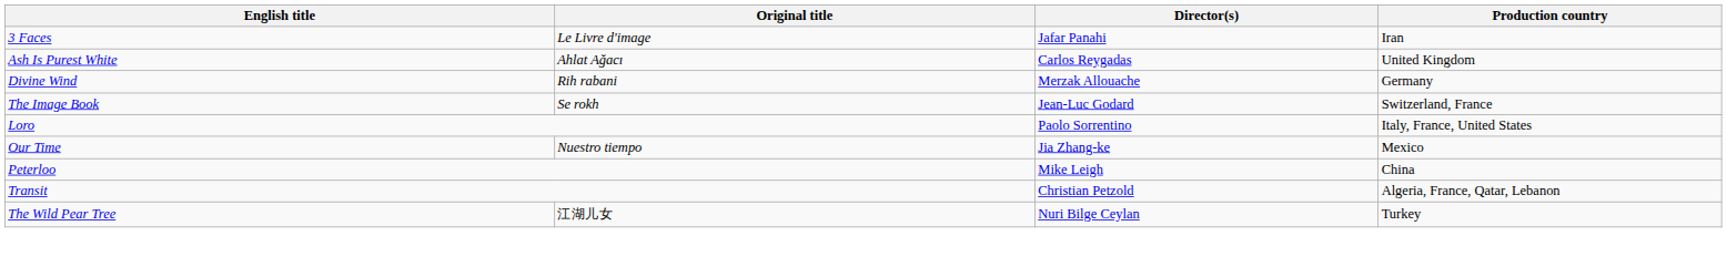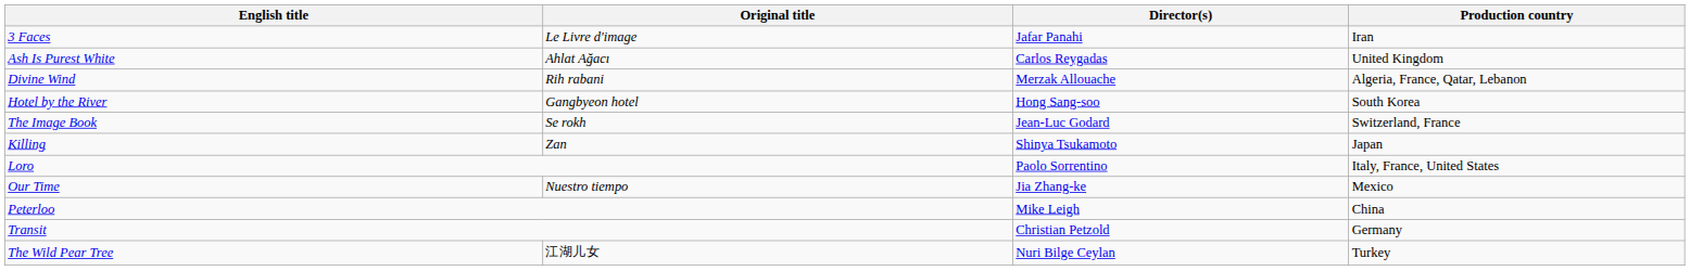Divine Wind | Production country: Germany -> Algeria, France, Qatar, Lebanon
+ row: Hotel by the River | Gangbyeon hotel | Hong Sang-soo | South Korea
+ row: Killing | Zan | Shinya Tsukamoto | Japan
Transit | Production country: Algeria, France, Qatar, Lebanon -> Germany
